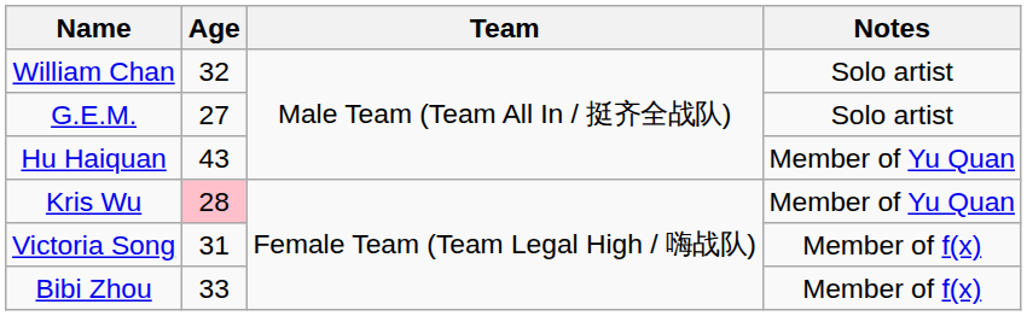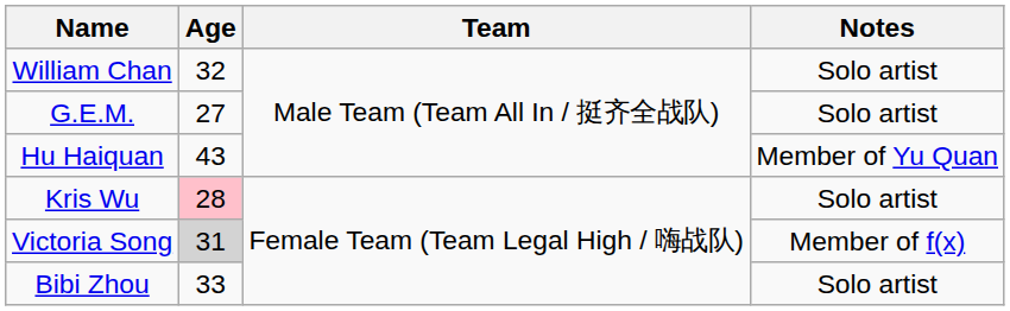Kris Wu | Notes: Member of Yu Quan -> Solo artist
Victoria Song | Age: no background -> lightgrey background
Bibi Zhou | Notes: Member of f(x) -> Solo artist
